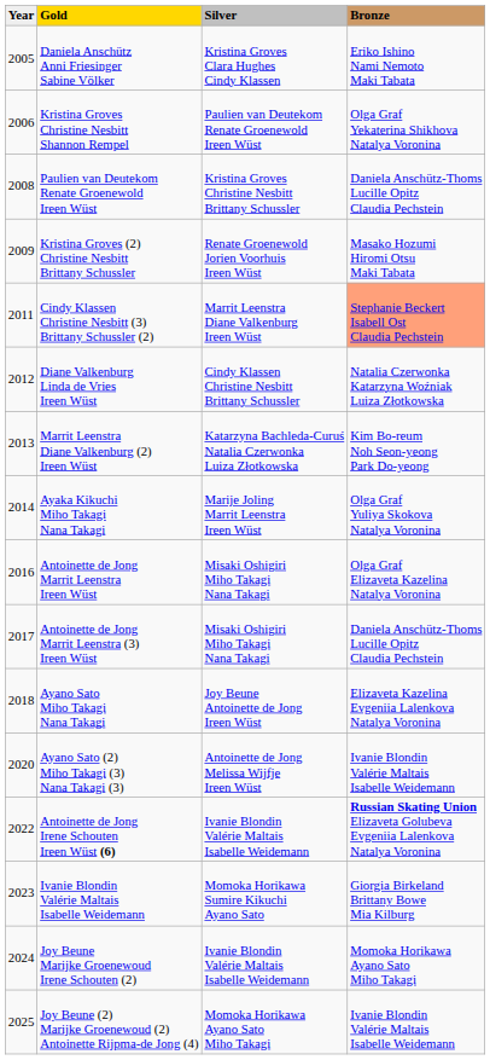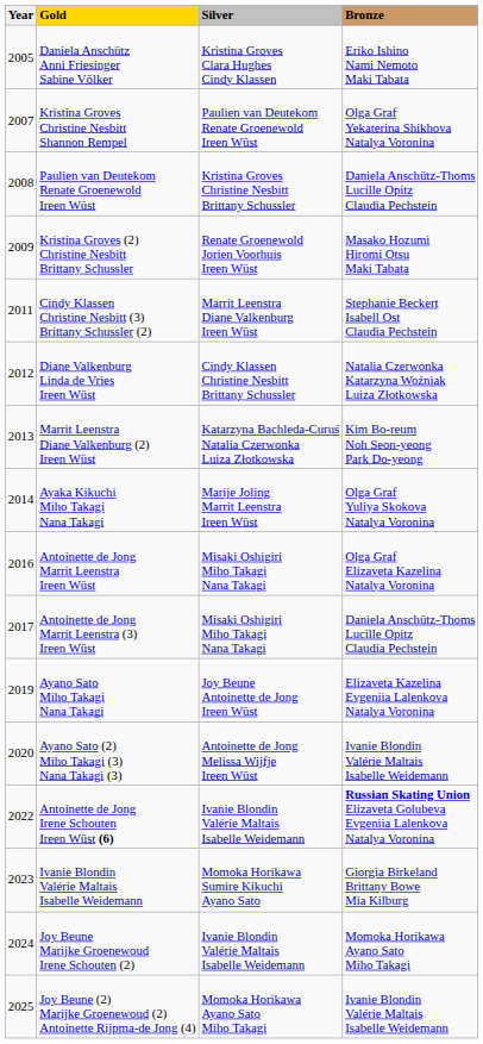Kristina Groves Christine Nesbitt Shannon Rempel | Year: 2006 -> 2007
Cindy Klassen Christine Nesbitt (3) Brittany Schussler (2) | Bronze: lightsalmon background -> no background
Ayano Sato Miho Takagi Nana Takagi | Year: 2018 -> 2019
